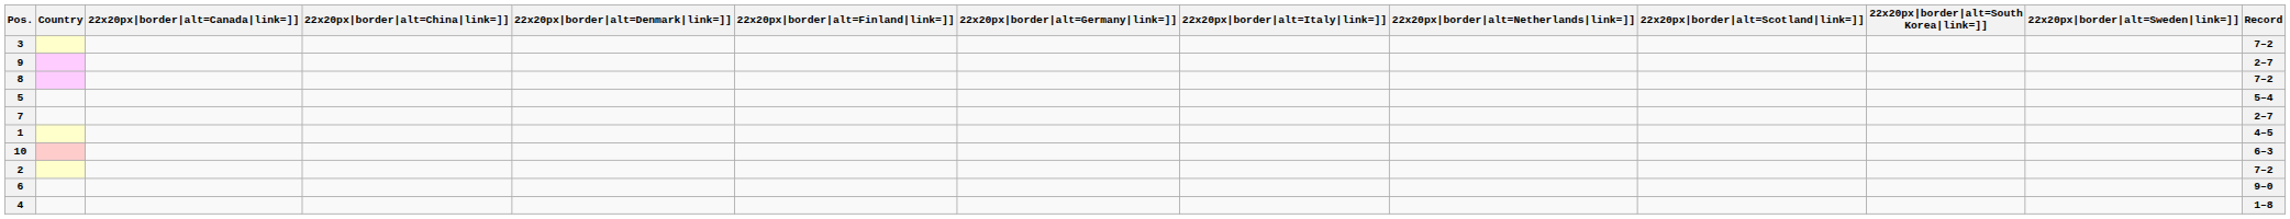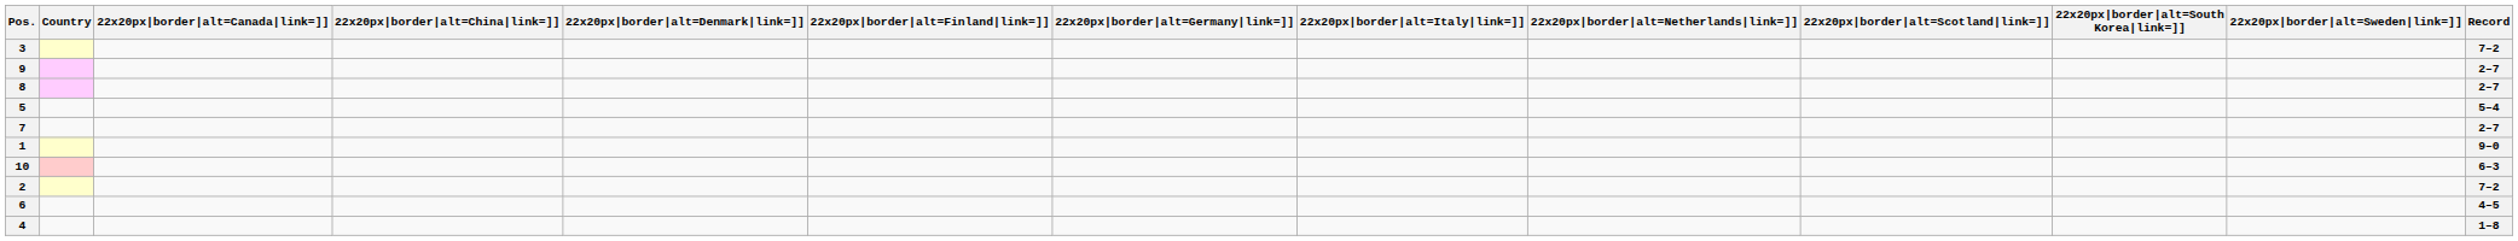8 | Record: 7–2 -> 2–7
1 | Record: 4–5 -> 9–0
6 | Record: 9–0 -> 4–5
